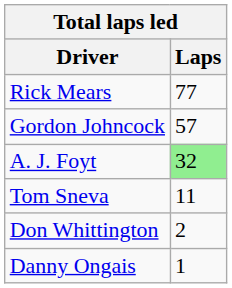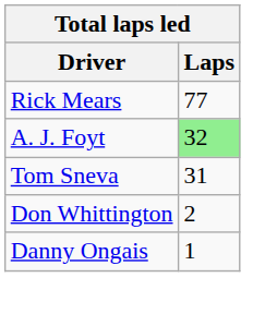- row: Gordon Johncock | 57
Tom Sneva | Laps: 11 -> 31
